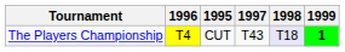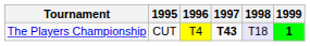columns swapped: 1995 <-> 1996
The Players Championship | 1997: normal -> bold
